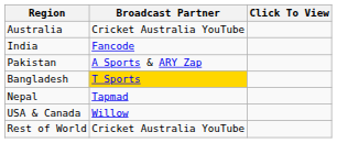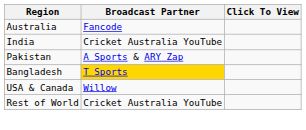Australia | Broadcast Partner: Cricket Australia YouTube -> Fancode
India | Broadcast Partner: Fancode -> Cricket Australia YouTube
- row: Nepal | Tapmad
